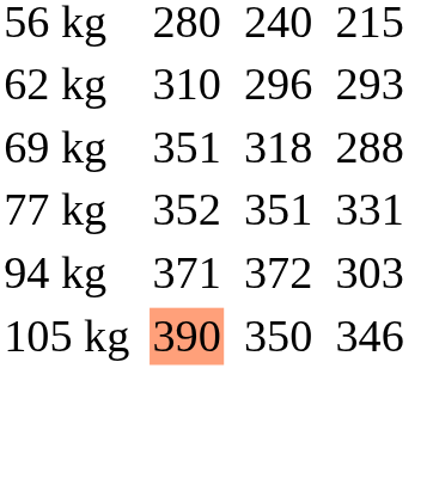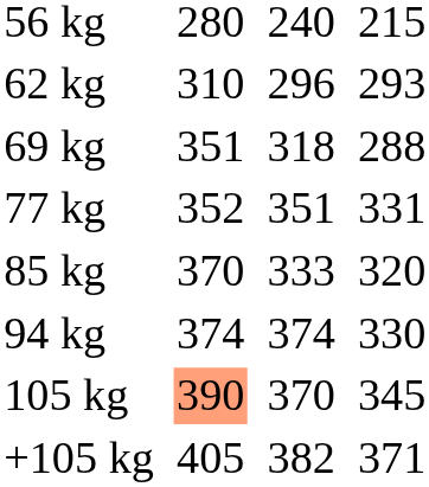+ row: 85 kg | 370 | 333 | 320
94 kg | column 3: 371 -> 374
94 kg | column 5: 372 -> 374
94 kg | column 7: 303 -> 330
105 kg | column 5: 350 -> 370
105 kg | column 7: 346 -> 345
+ row: +105 kg | 405 | 382 | 371
